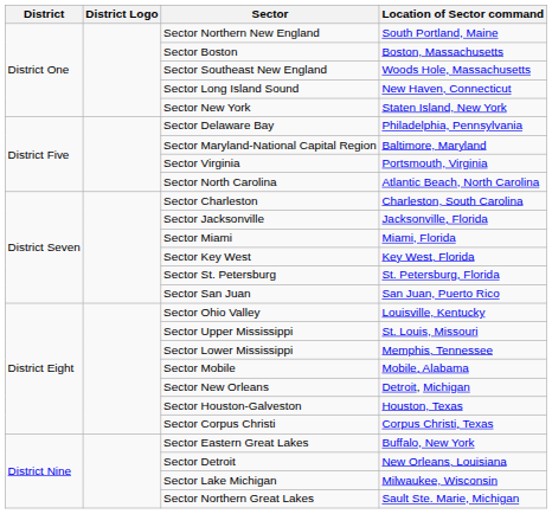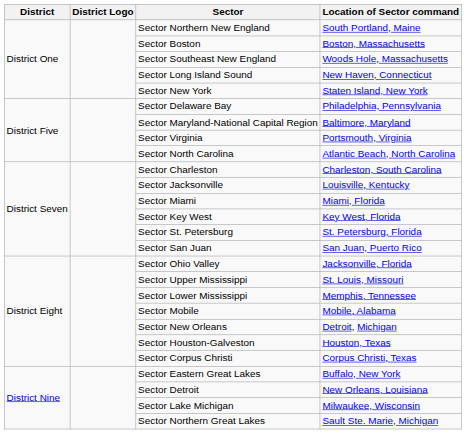Sector Jacksonville | Location of Sector command: Jacksonville, Florida -> Louisville, Kentucky
Sector Ohio Valley | Location of Sector command: Louisville, Kentucky -> Jacksonville, Florida
